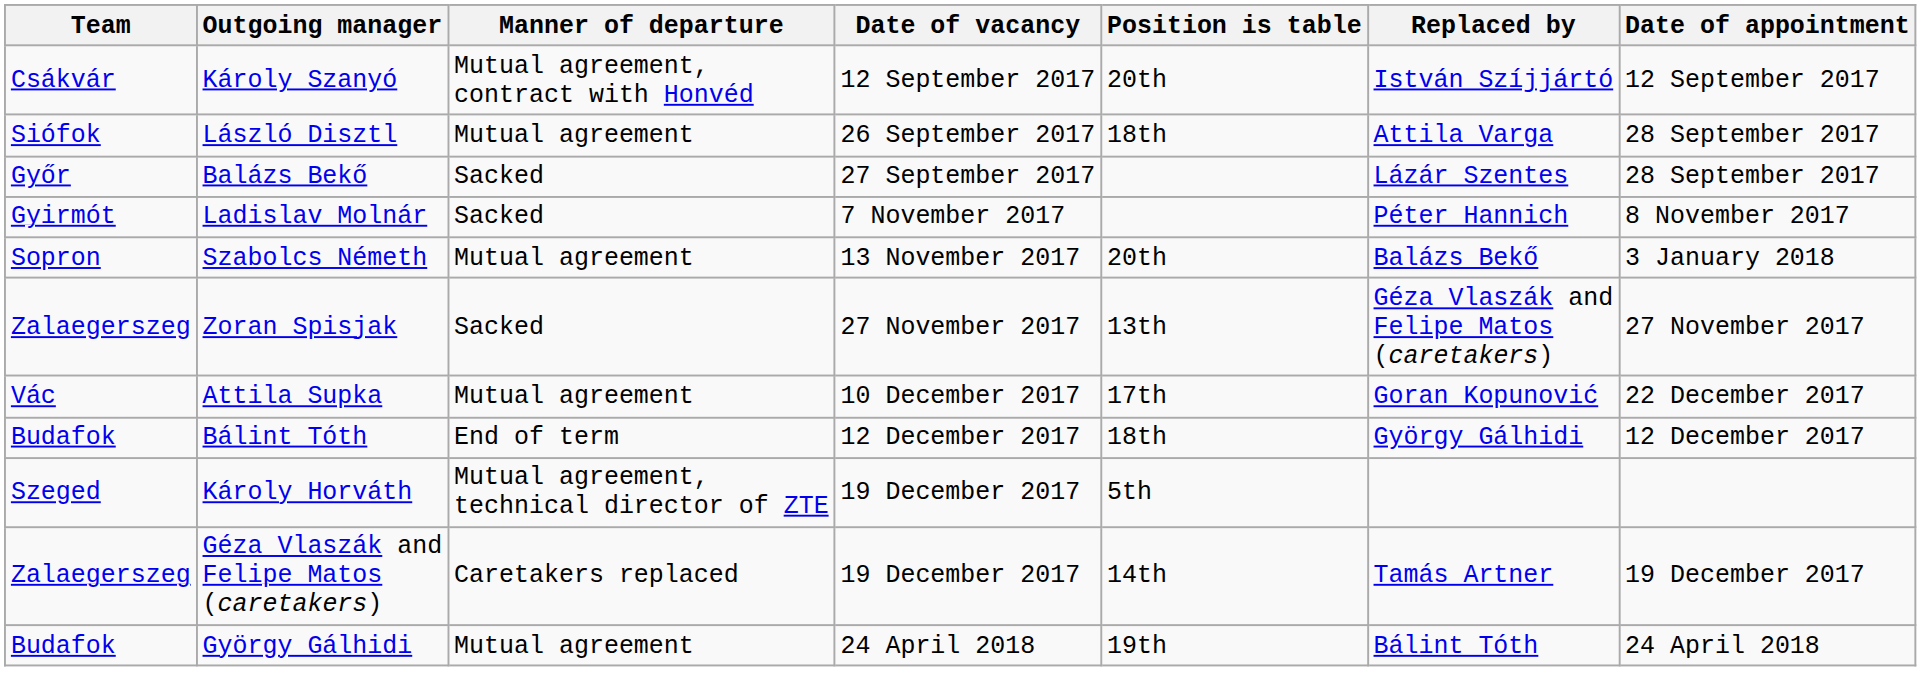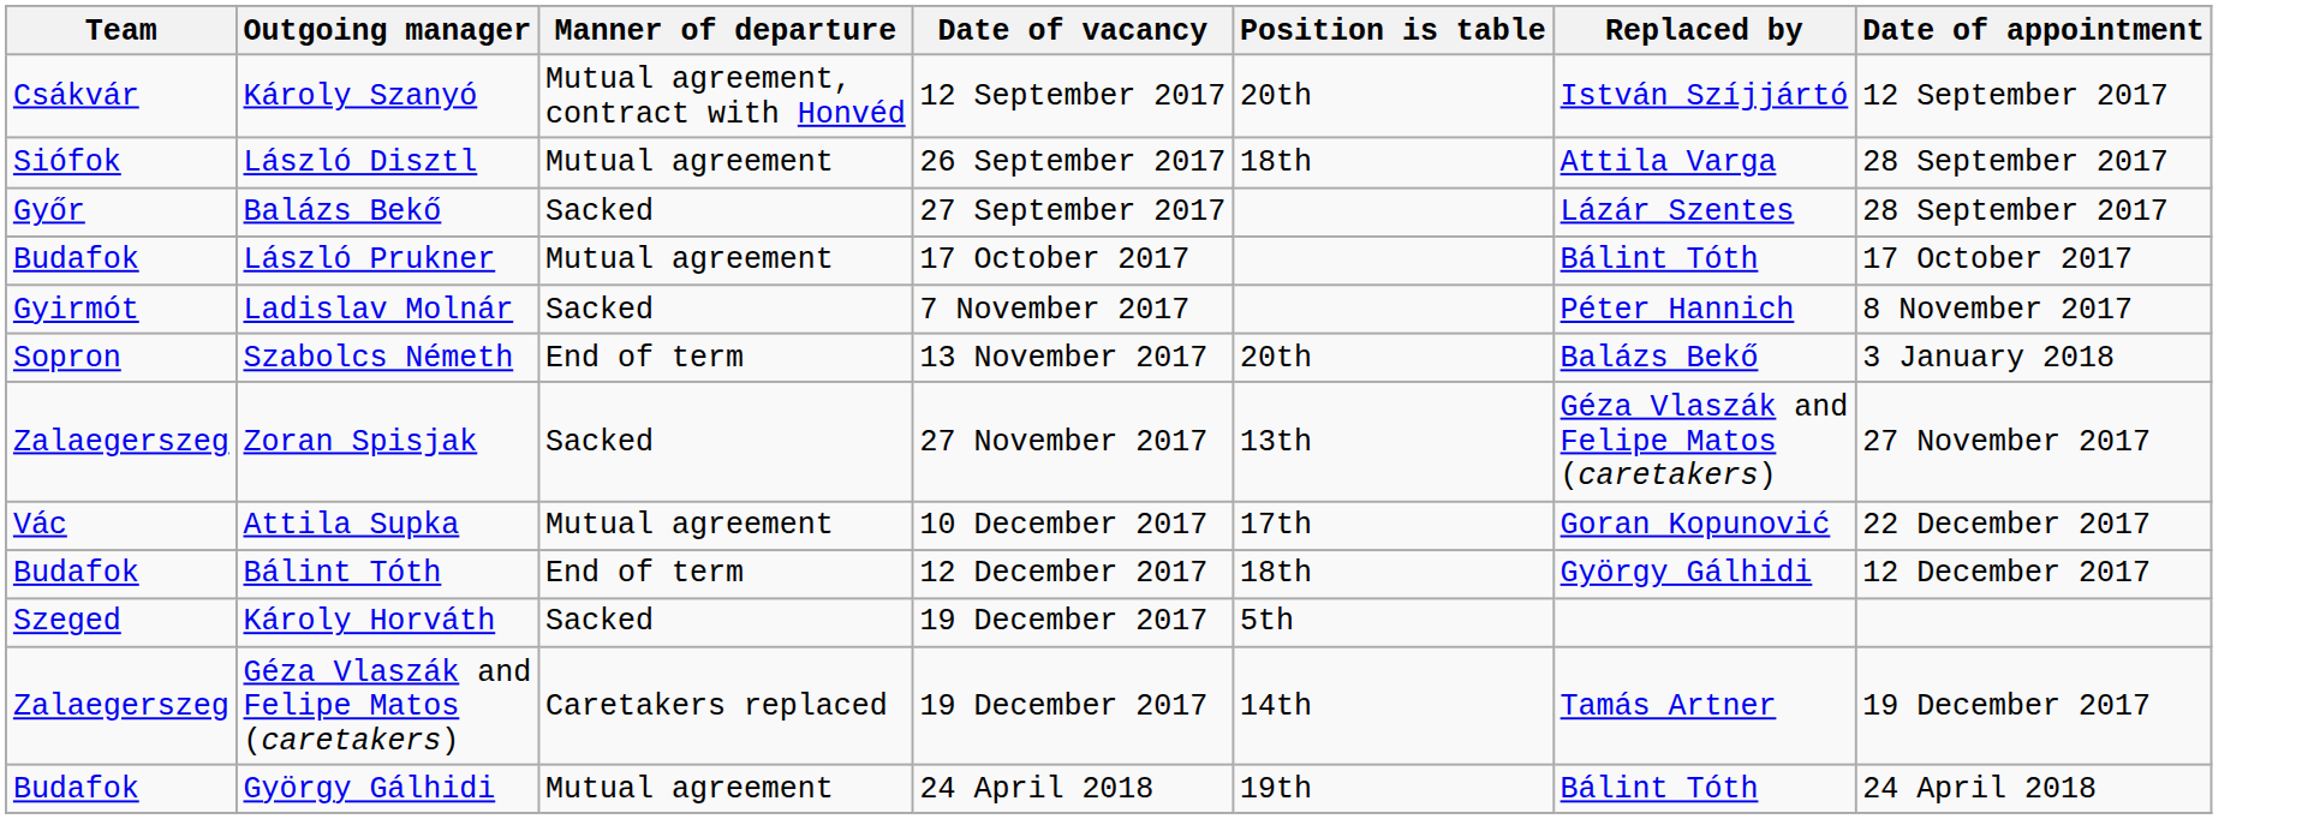+ row: Budafok | László Prukner | Mutual agreement | 17 October 2017 | Bálint Tóth | 17 October 2017
Szabolcs Németh | Manner of departure: Mutual agreement -> End of term
Károly Horváth | Manner of departure: Mutual agreement, technical director of ZTE -> Sacked
